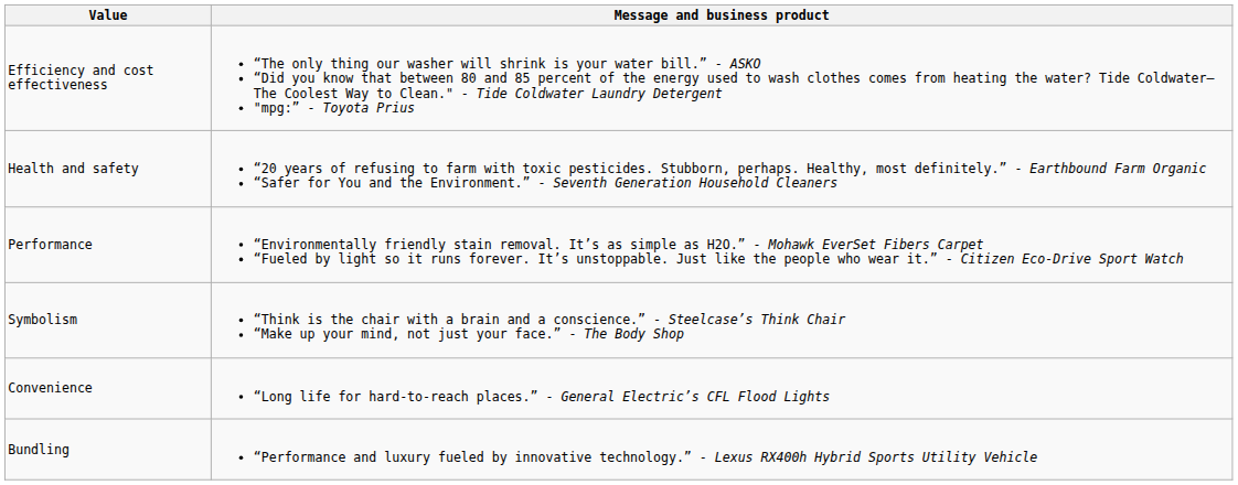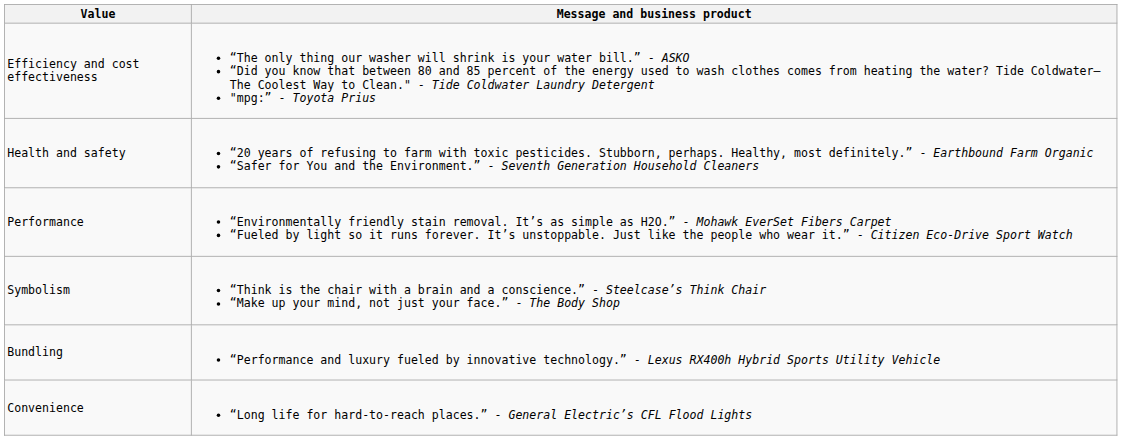rows swapped: Convenience <-> Bundling
